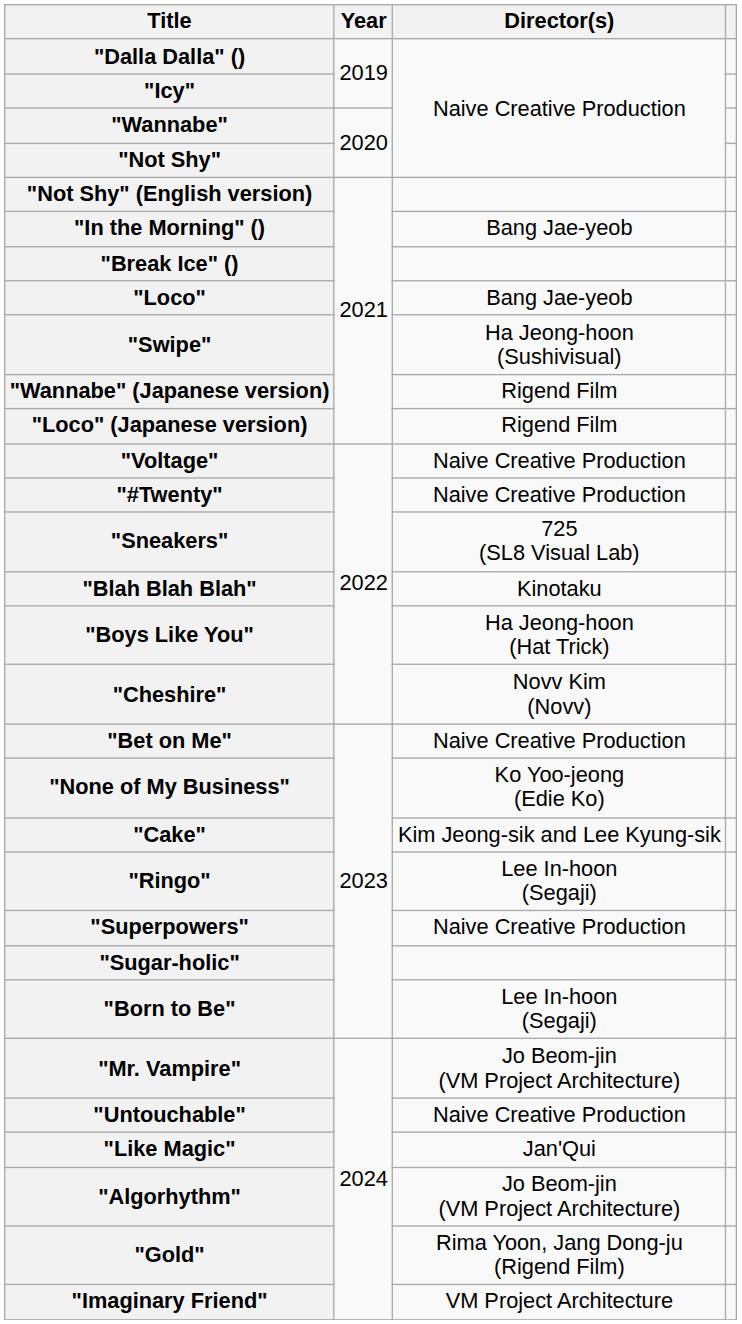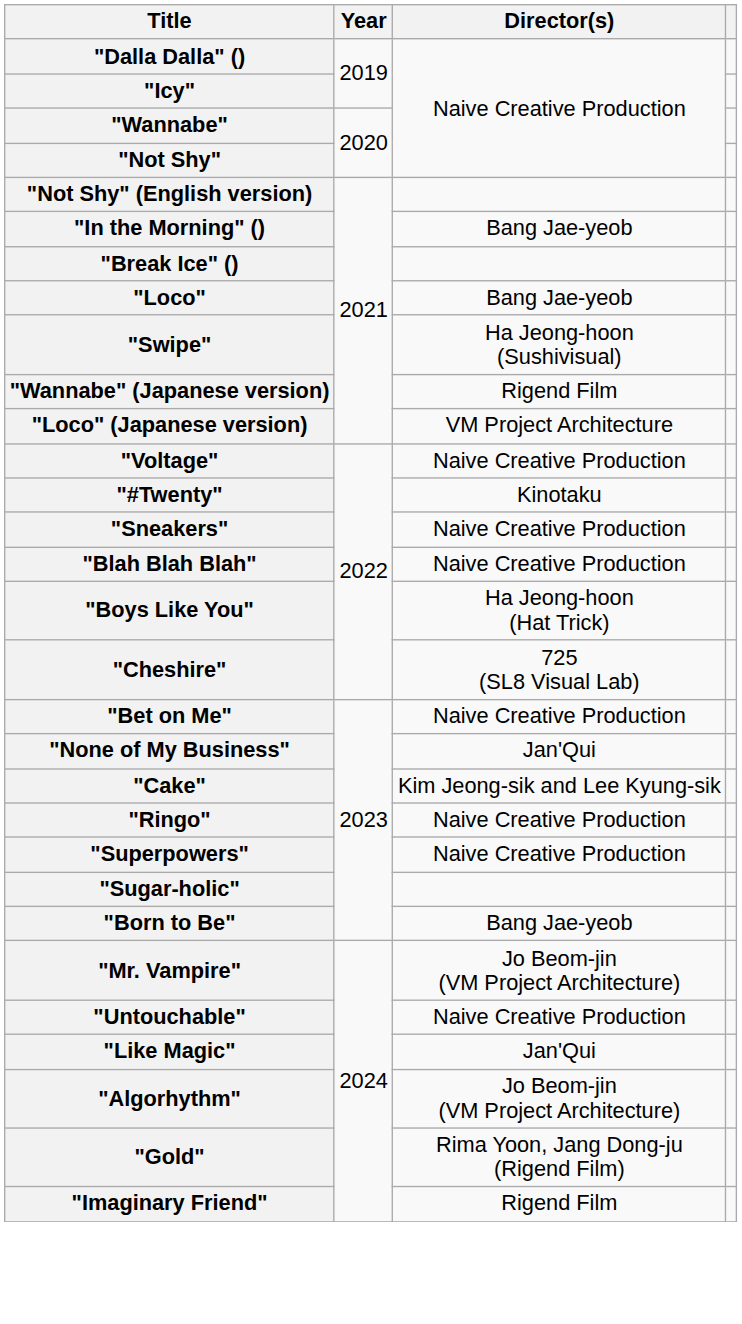"Loco" (Japanese version) | Director(s): Rigend Film -> VM Project Architecture
"#Twenty" | Director(s): Naive Creative Production -> Kinotaku
"Sneakers" | Director(s): 725 (SL8 Visual Lab) -> Naive Creative Production
"Blah Blah Blah" | Director(s): Kinotaku -> Naive Creative Production
"Cheshire" | Director(s): Novv Kim (Novv) -> 725 (SL8 Visual Lab)
"None of My Business" | Director(s): Ko Yoo-jeong (Edie Ko) -> Jan'Qui
"Ringo" | Director(s): Lee In-hoon (Segaji) -> Naive Creative Production
"Born to Be" | Director(s): Lee In-hoon (Segaji) -> Bang Jae-yeob
"Imaginary Friend" | Director(s): VM Project Architecture -> Rigend Film
